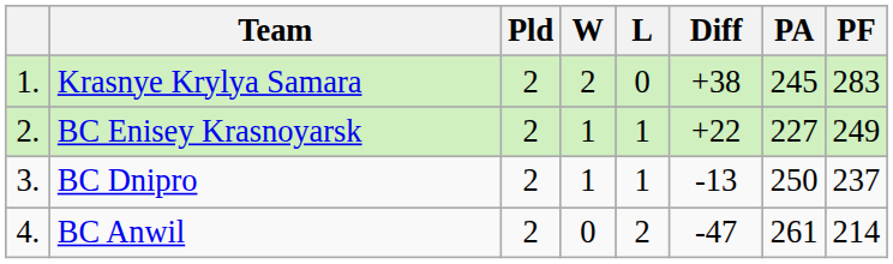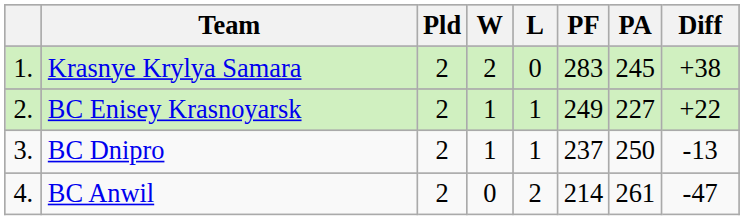columns swapped: PF <-> Diff
